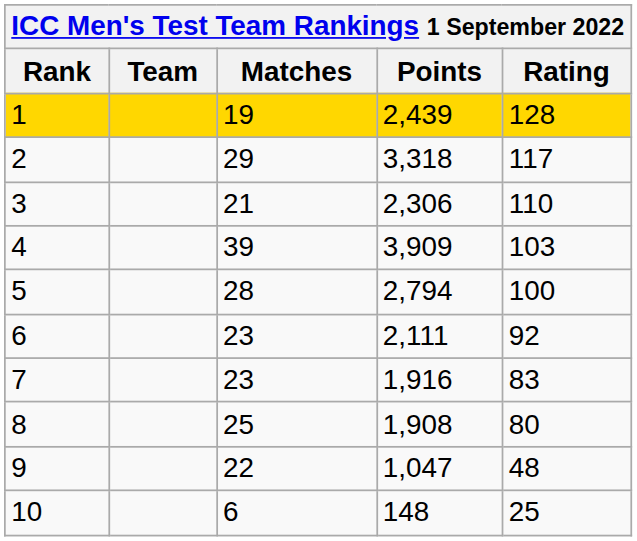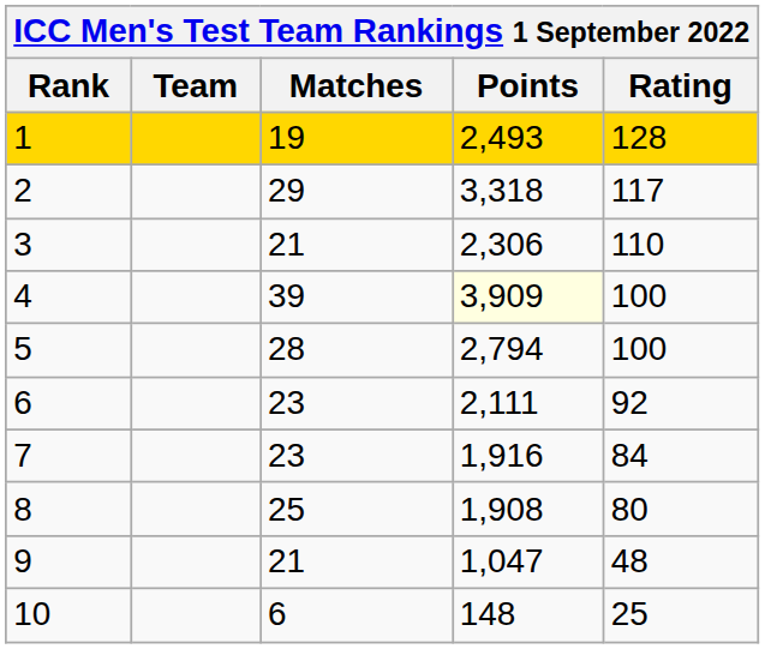1 | Points: 2,439 -> 2,493
4 | Points: no background -> lightyellow background
4 | Rating: 103 -> 100
7 | Rating: 83 -> 84
9 | Matches: 22 -> 21
